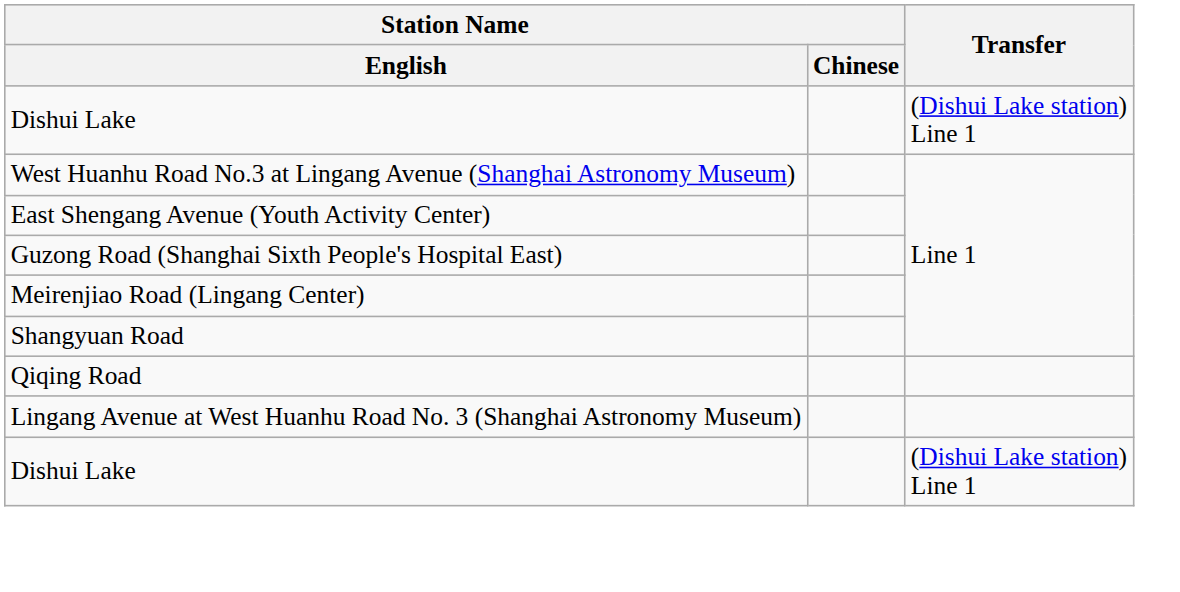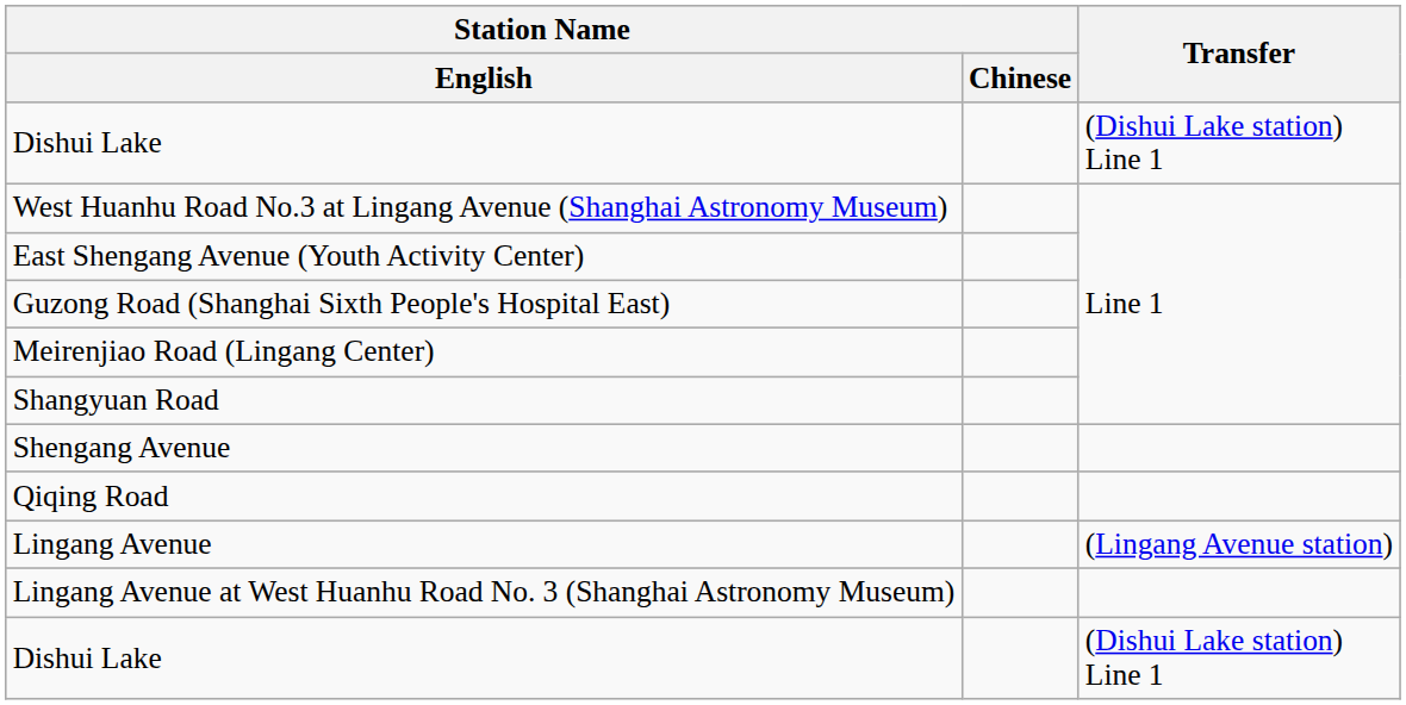+ row: Shengang Avenue
+ row: Lingang Avenue | (Lingang Avenue station)
